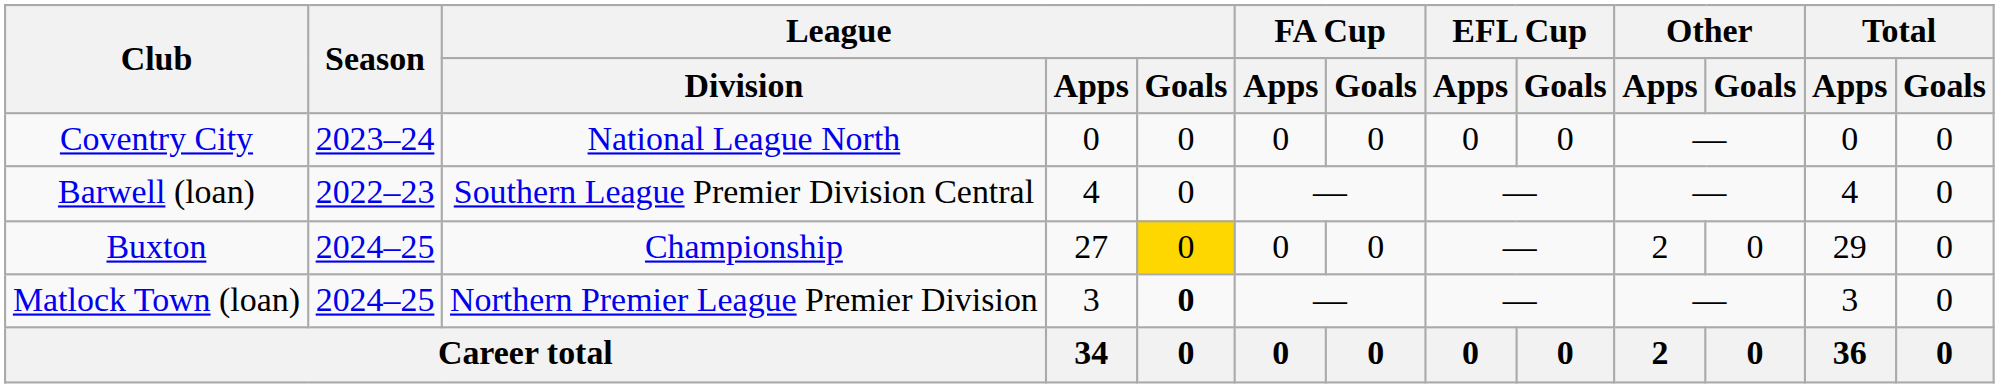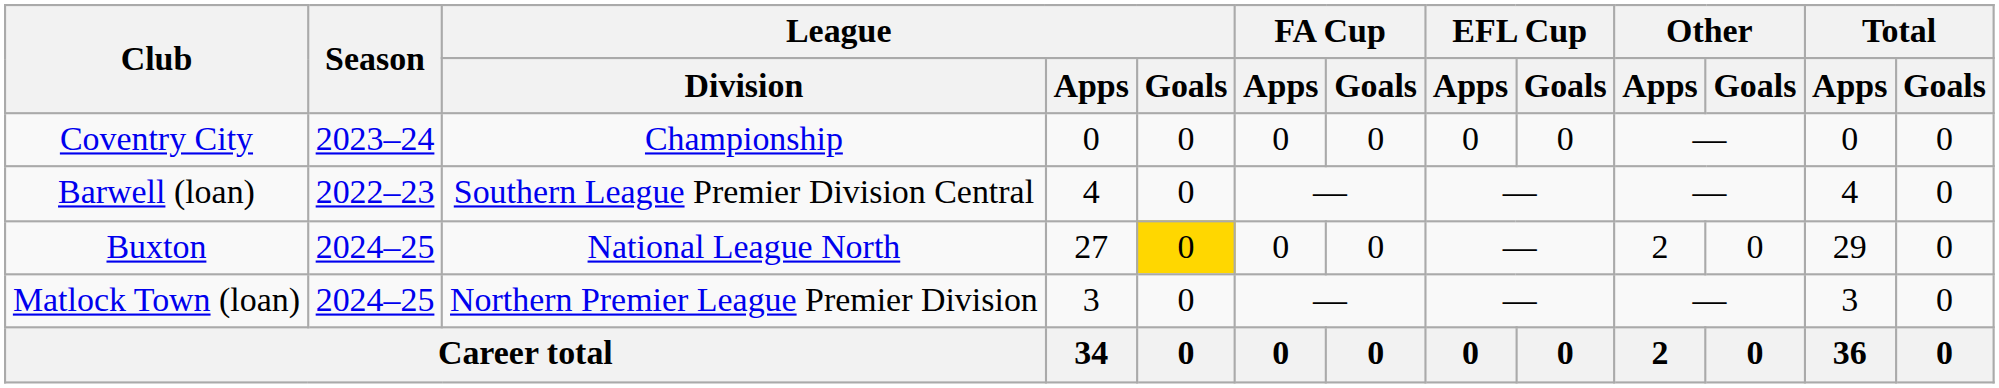Coventry City | League / Division: National League North -> Championship
Buxton | League / Division: Championship -> National League North
Matlock Town (loan) | League / Goals: bold -> normal
